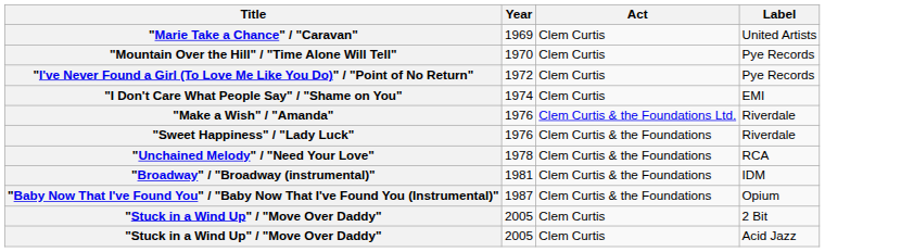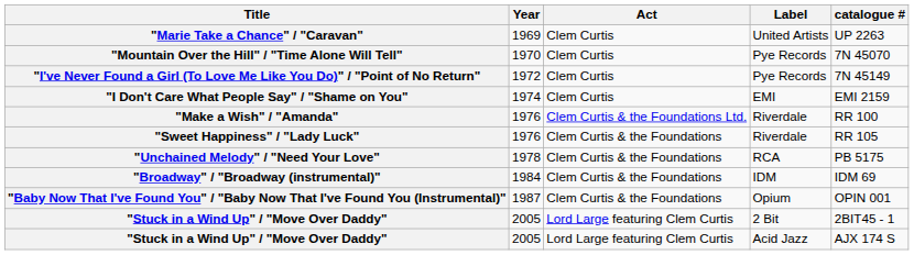+ column: catalogue # | UP 2263 | 7N 45070 | 7N 45149 | EMI 2159 | RR 100 | RR 105 | PB 5175 | IDM 69 | OPIN 001 | 2BIT45 - 1 | AJX 174 S
"Broadway" / "Broadway (instrumental)" | Year: 1981 -> 1984
"Stuck in a Wind Up" / "Move Over Daddy" / 2 Bit | Act: Clem Curtis -> Lord Large featuring Clem Curtis
"Stuck in a Wind Up" / "Move Over Daddy" / Acid Jazz | Act: Clem Curtis -> Lord Large featuring Clem Curtis
